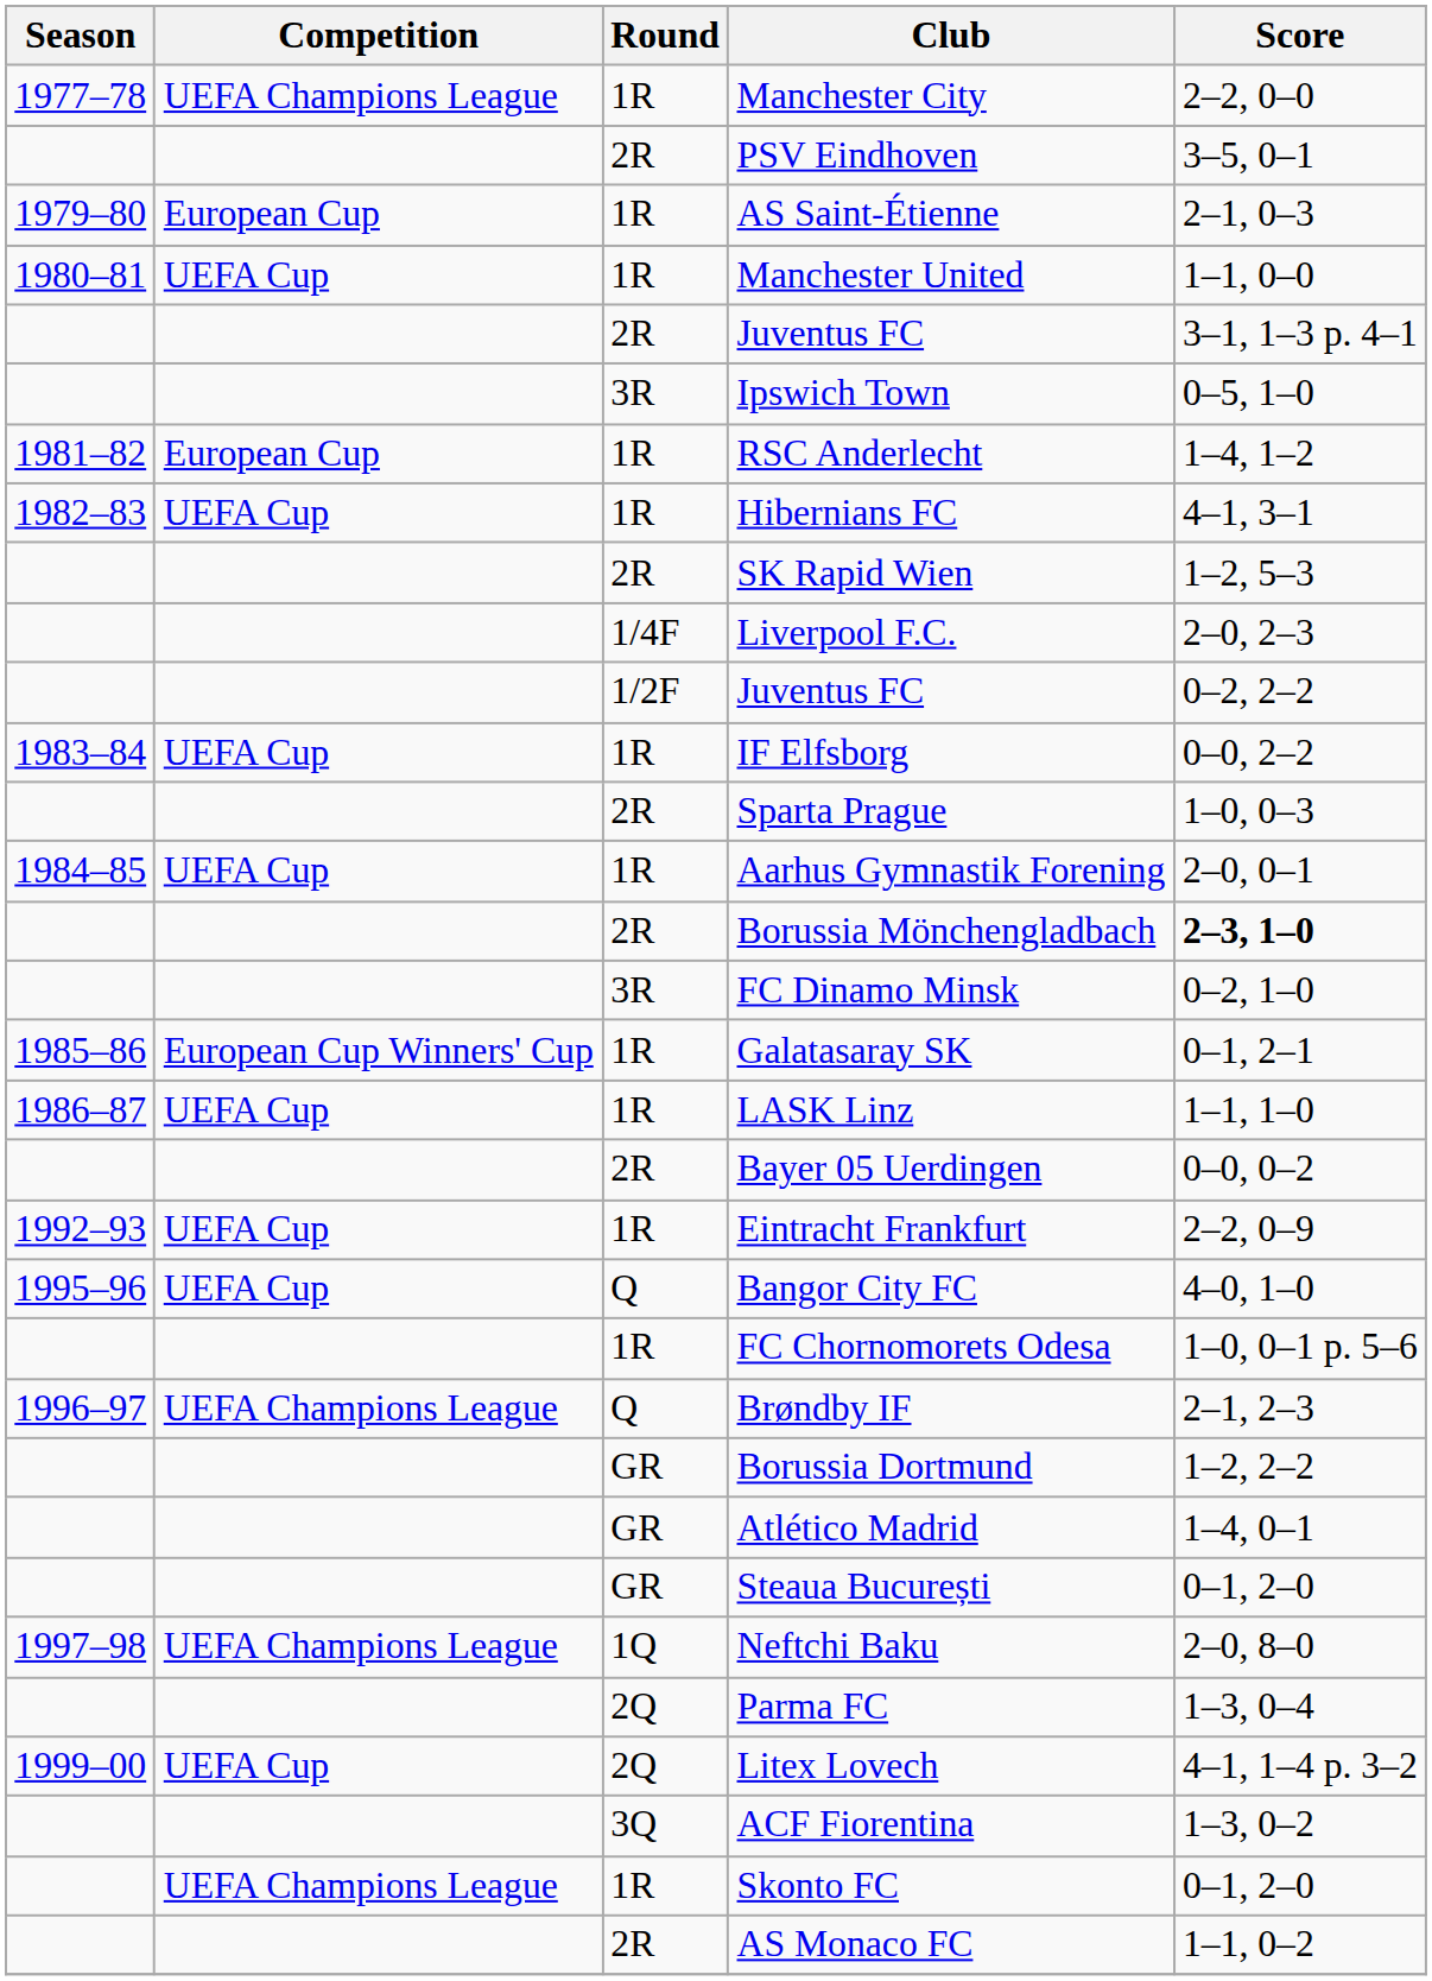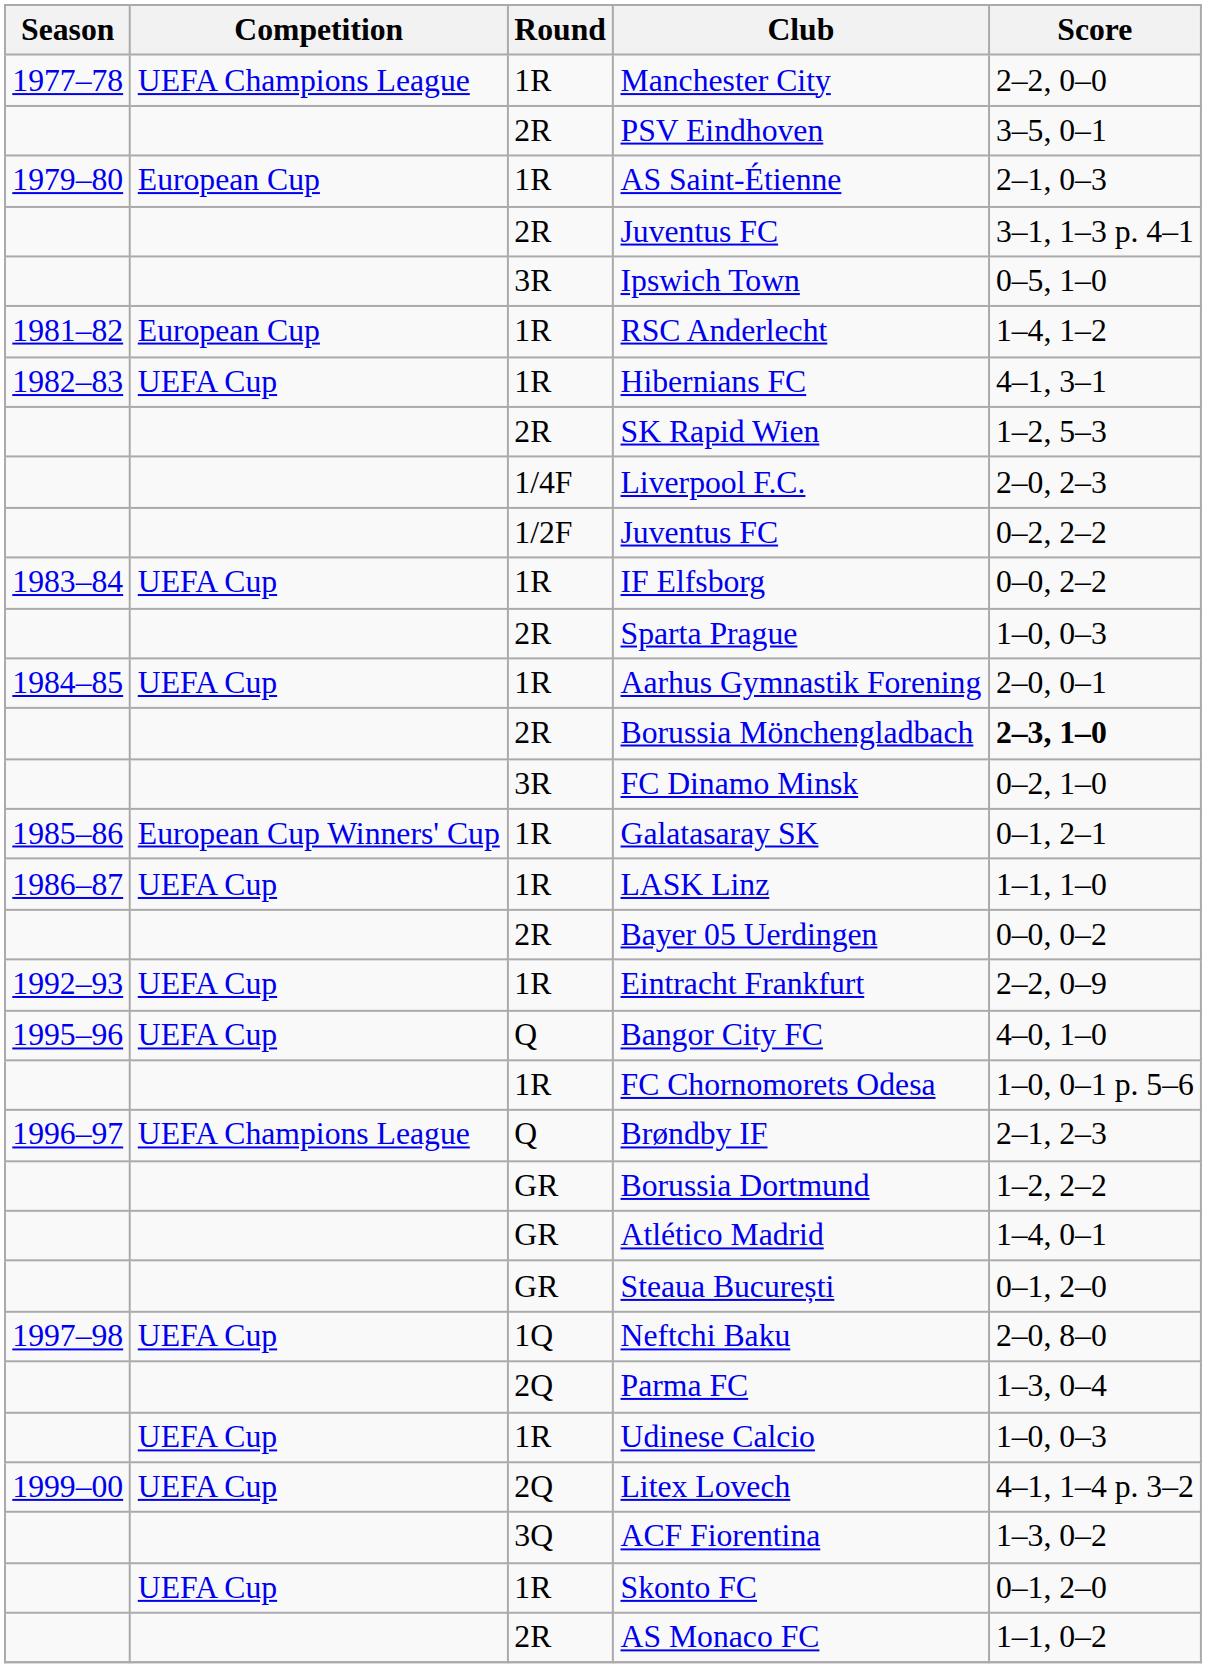- row: 1980–81 | UEFA Cup | 1R | Manchester United | 1–1, 0–0
Neftchi Baku | Competition: UEFA Champions League -> UEFA Cup
+ row: UEFA Cup | 1R | Udinese Calcio | 1–0, 0–3
Skonto FC | Competition: UEFA Champions League -> UEFA Cup
